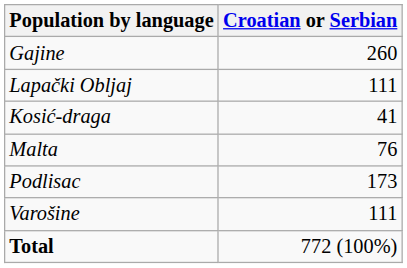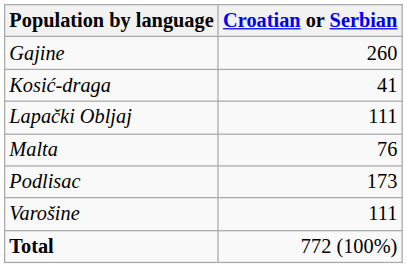rows swapped: Kosić-draga <-> Lapački Obljaj
